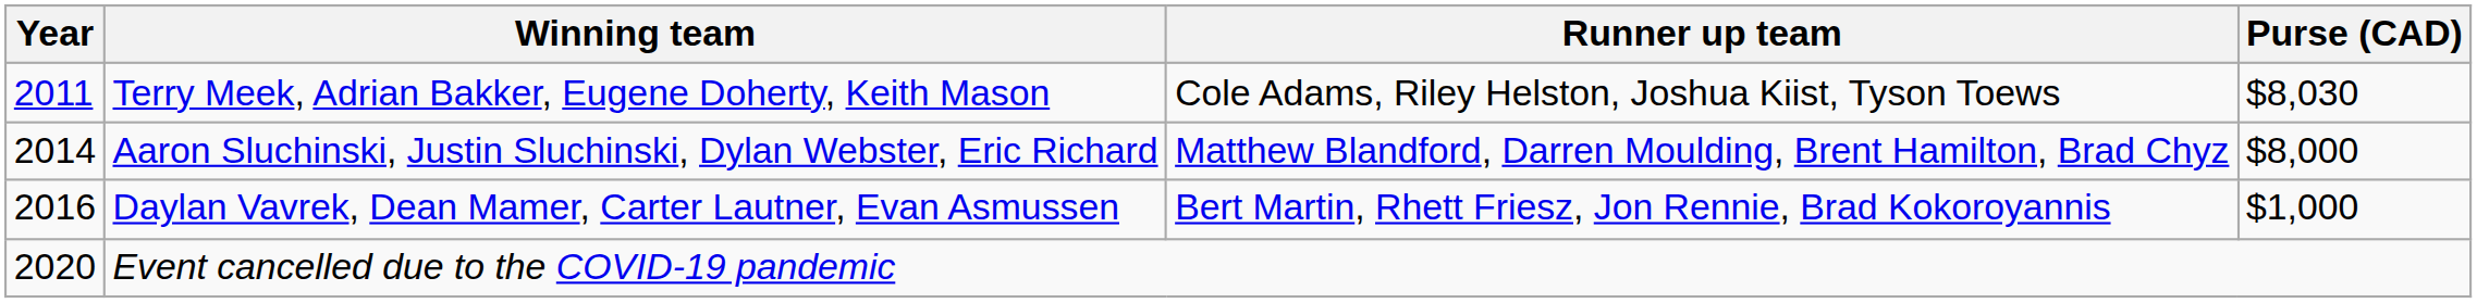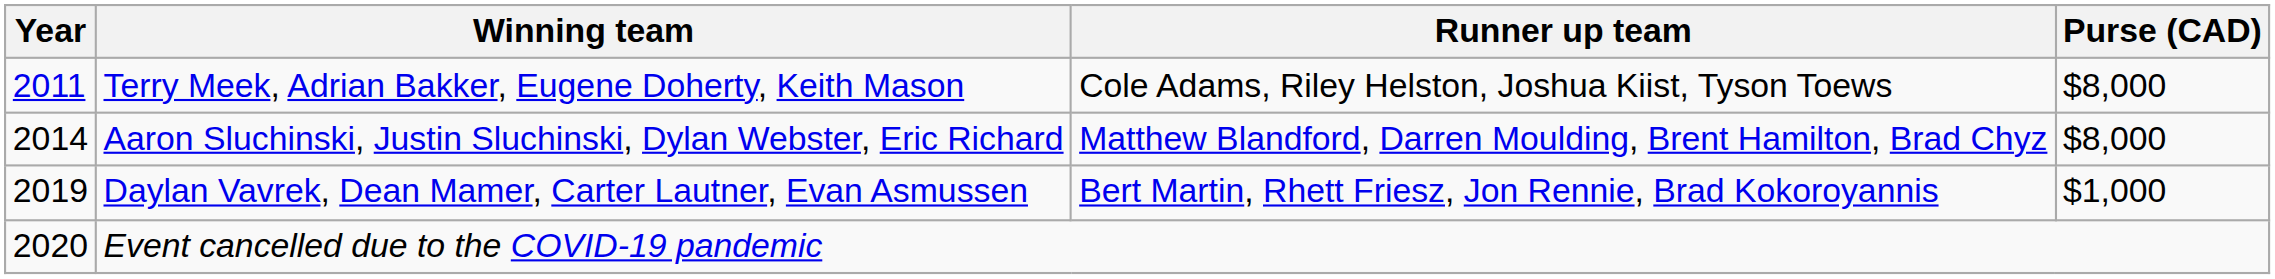Terry Meek, Adrian Bakker, Eugene Doherty, Keith Mason | Purse (CAD): $8,030 -> $8,000
Daylan Vavrek, Dean Mamer, Carter Lautner, Evan Asmussen | Year: 2016 -> 2019
